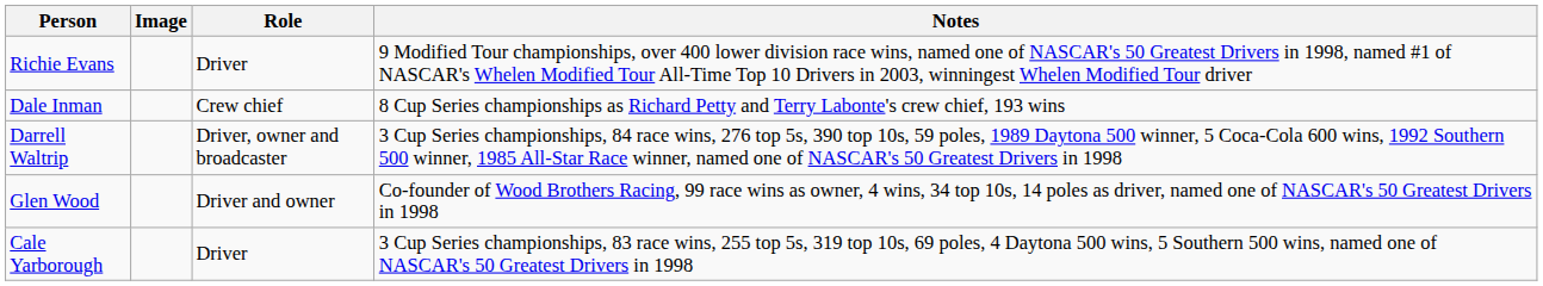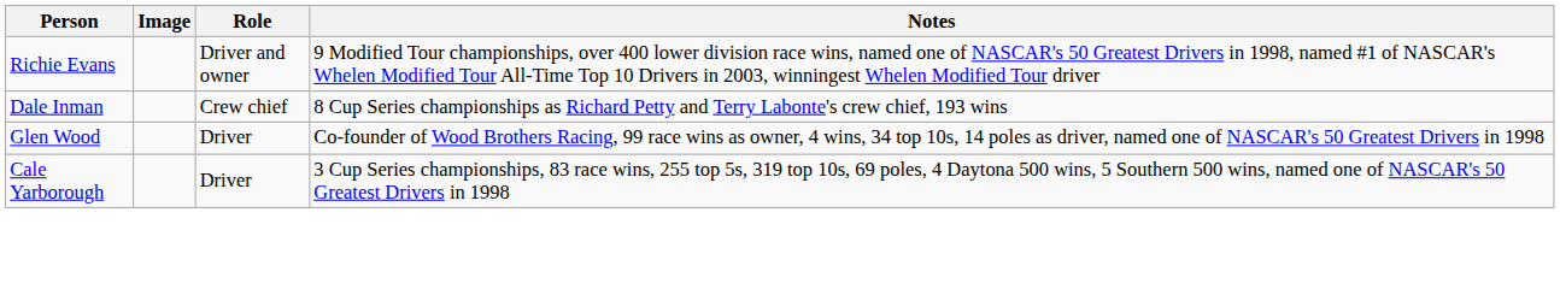Richie Evans | Role: Driver -> Driver and owner
- row: Darrell Waltrip | Driver, owner and broadcaster | 3 Cup Series championships, 84 race wins, 276 top 5s, 390 top 10s, 59 poles, 1989 Daytona 500 winner, 5 Coca-Cola 600 wins, 1992 Southern 500 winner, 1985 All-Star Race winner, named one of NASCAR's 50 Greatest Drivers in 1998
Glen Wood | Role: Driver and owner -> Driver
